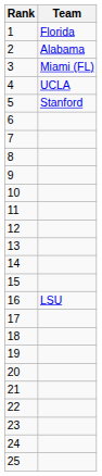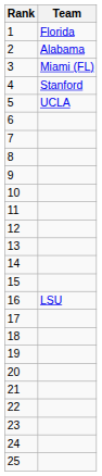4 | Team: UCLA -> Stanford
5 | Team: Stanford -> UCLA
